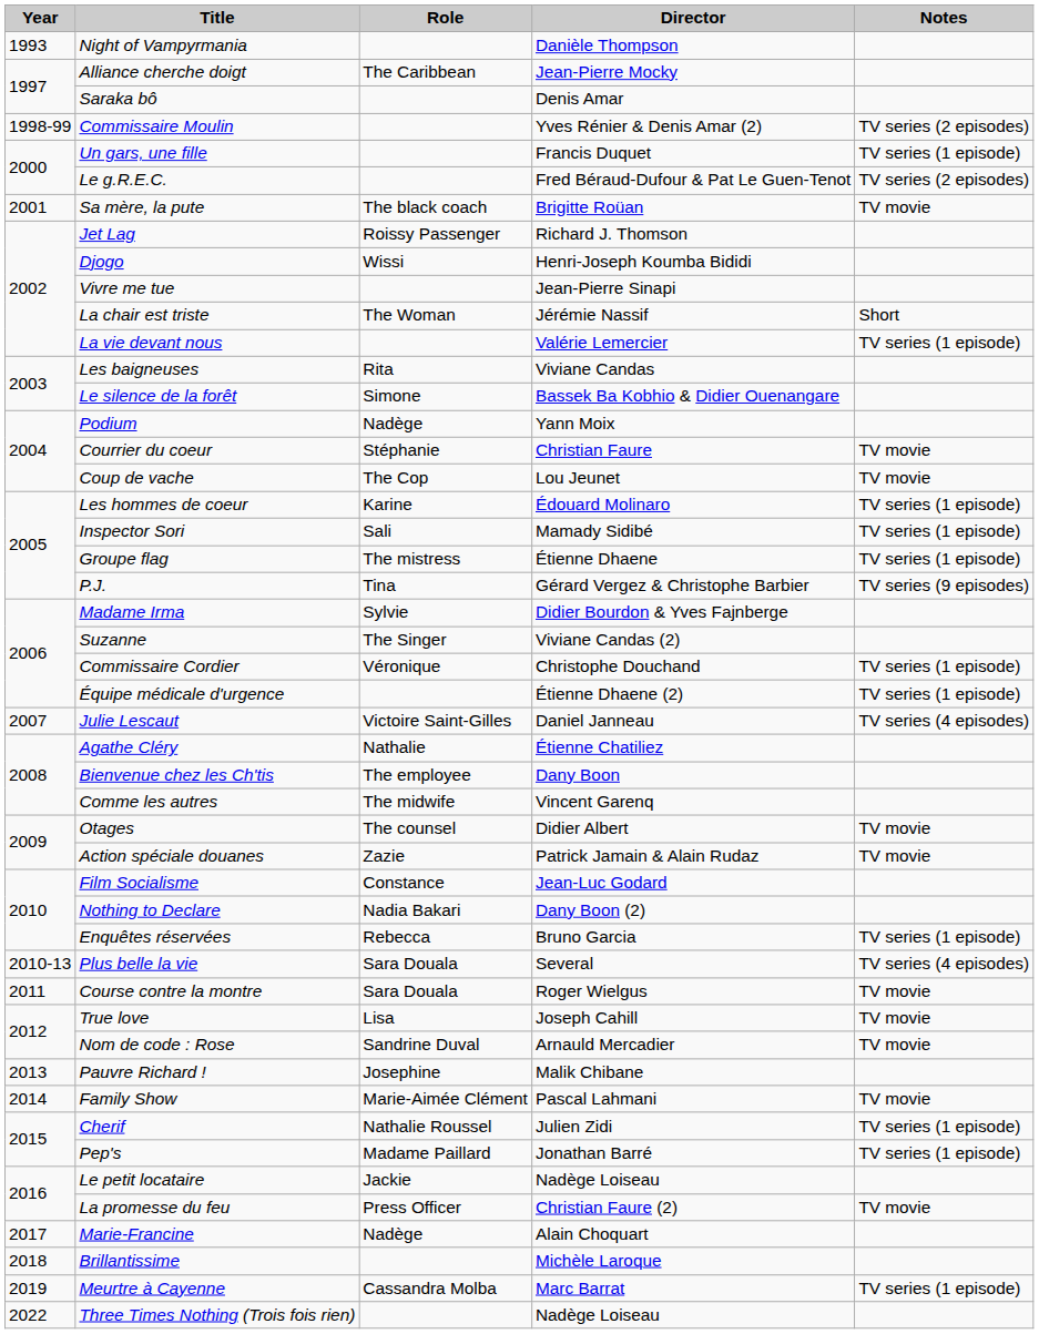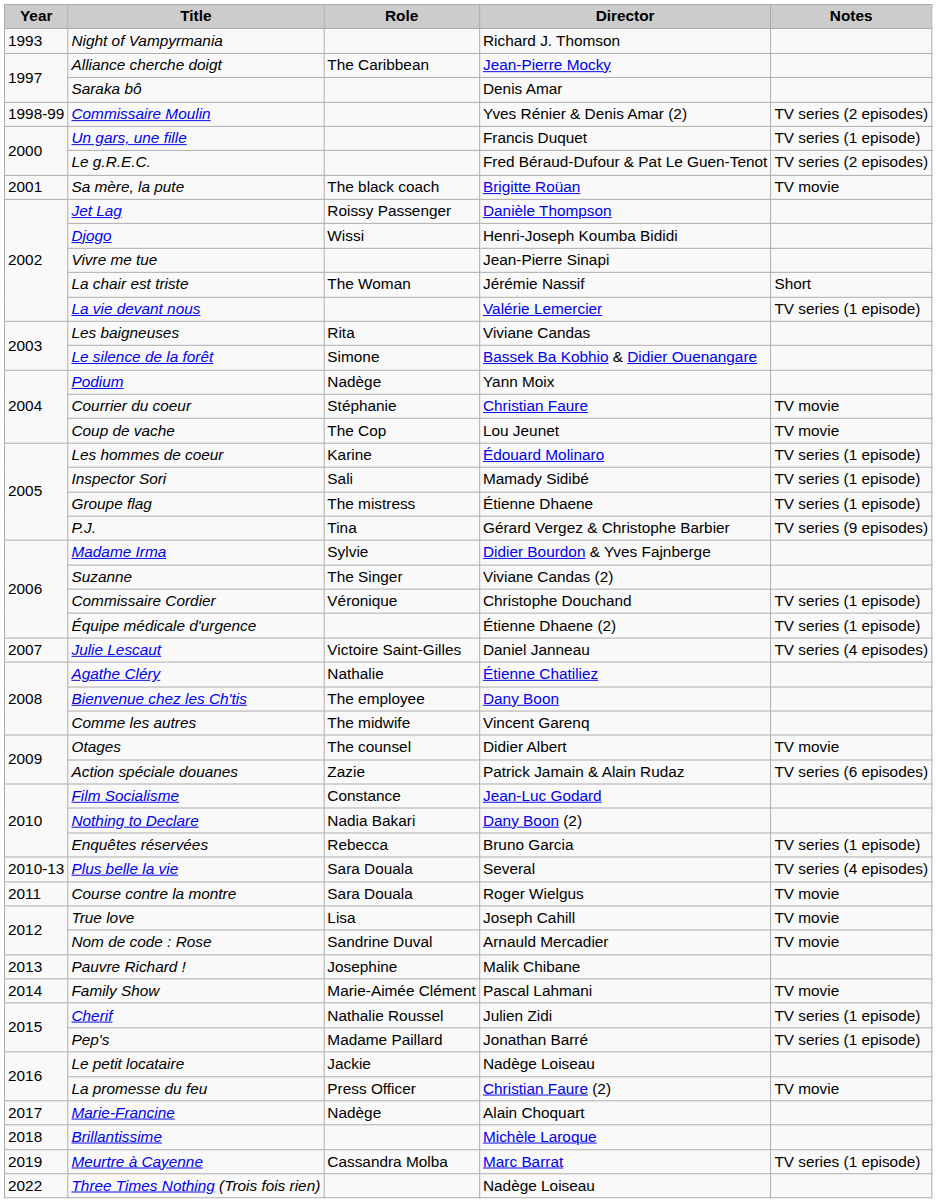Night of Vampyrmania | Director: Danièle Thompson -> Richard J. Thomson
Jet Lag | Director: Richard J. Thomson -> Danièle Thompson
Action spéciale douanes | Notes: TV movie -> TV series (6 episodes)
